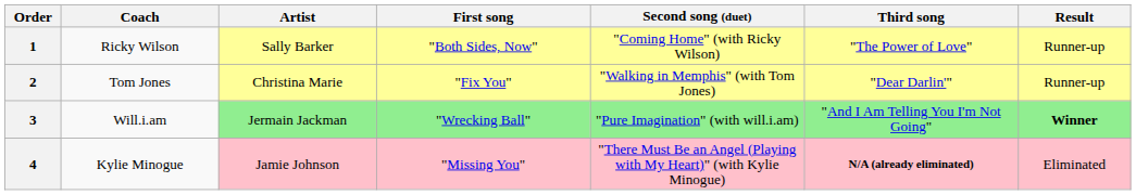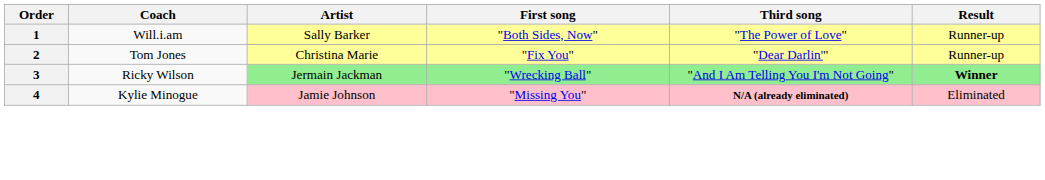- column: Second song (duet) | "Coming Home" (with Ricky Wilson) | "Walking in Memphis" (with Tom Jones) | "Pure Imagination" (with will.i.am) | "There Must Be an Angel (Playing with My Heart)" (with Kylie Minogue)
1 | Coach: Ricky Wilson -> Will.i.am
3 | Coach: Will.i.am -> Ricky Wilson
